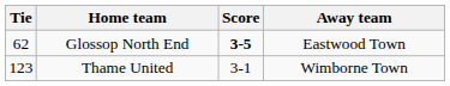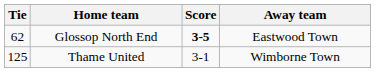Thame United | Tie: 123 -> 125
